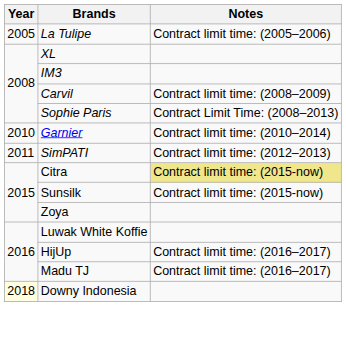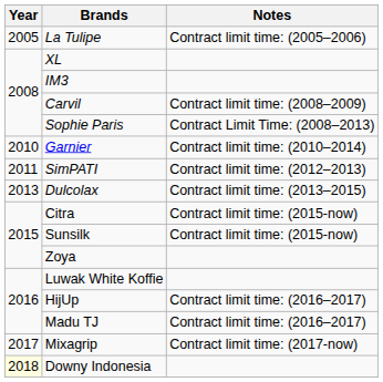+ row: 2013 | Dulcolax | Contract limit time: (2013–2015)
Citra | Notes: khaki background -> no background
+ row: 2017 | Mixagrip | Contract limit time: (2017-now)
